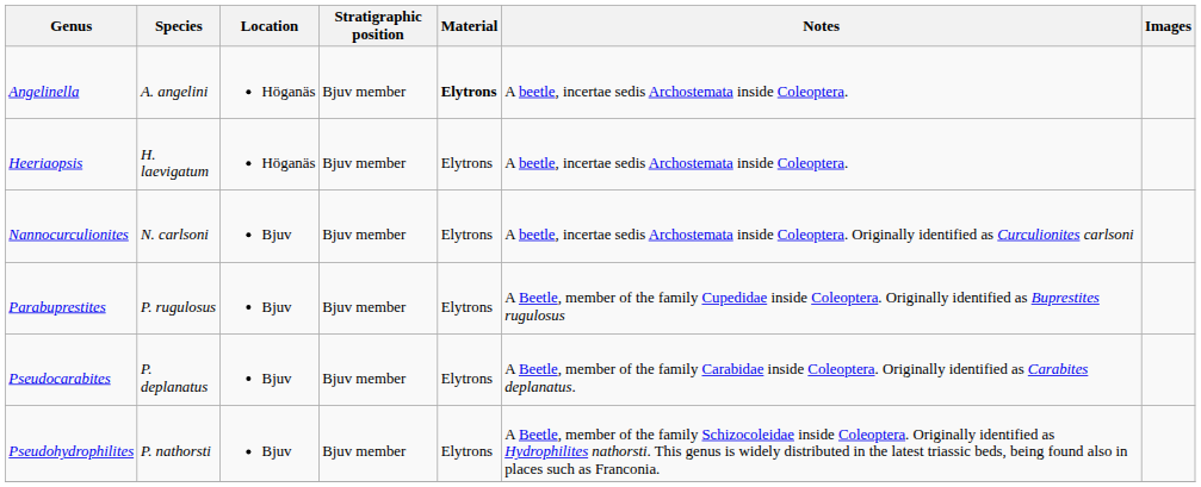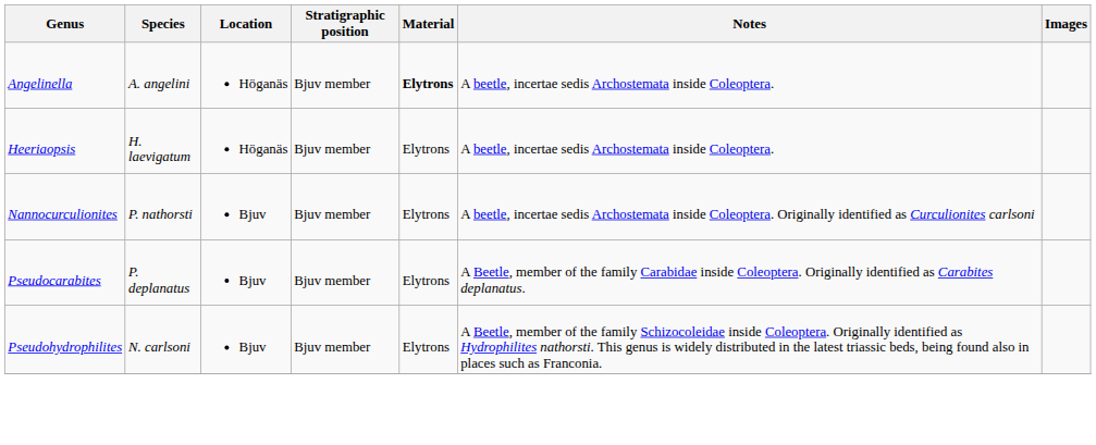Nannocurculionites | Species: N. carlsoni -> P. nathorsti
- row: Parabuprestites | P. rugulosus | Bjuv | Bjuv member | Elytrons | A Beetle, member of the family Cupedidae inside Coleoptera. Originally identified as Buprestites rugulosus
Pseudohydrophilites | Species: P. nathorsti -> N. carlsoni
